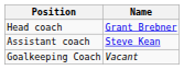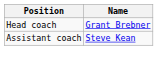- row: Goalkeeping Coach | Vacant
